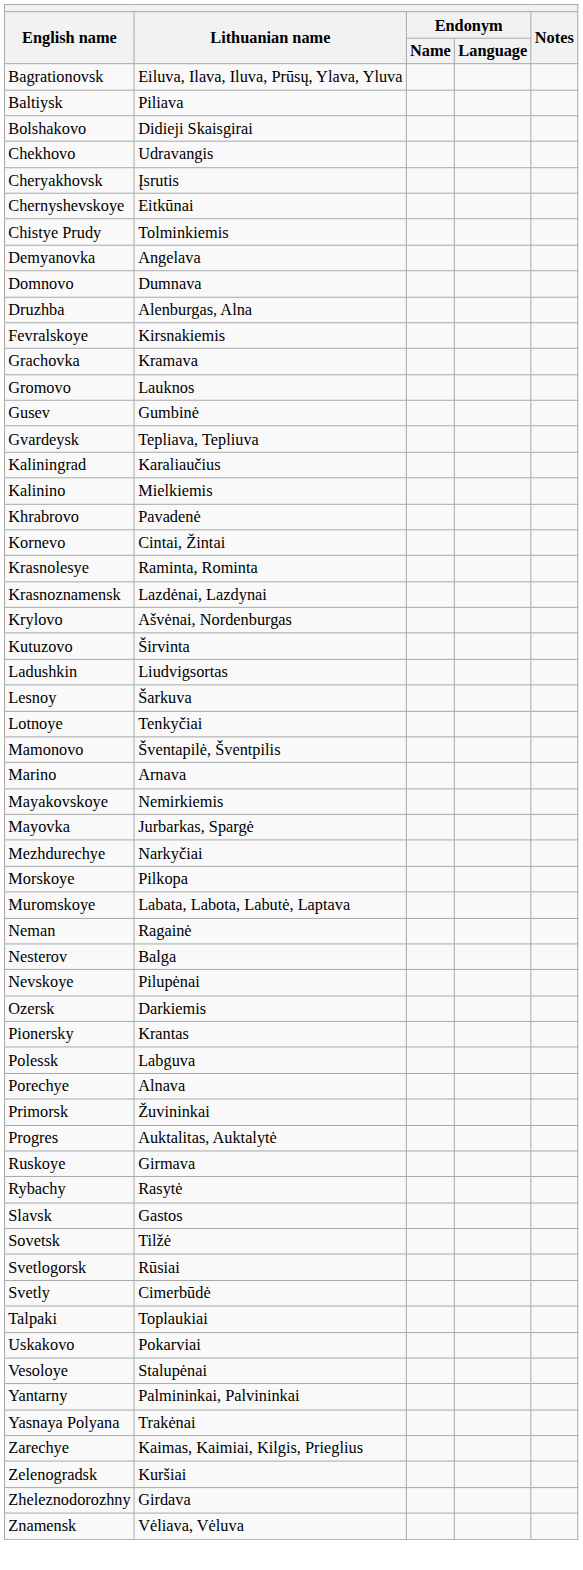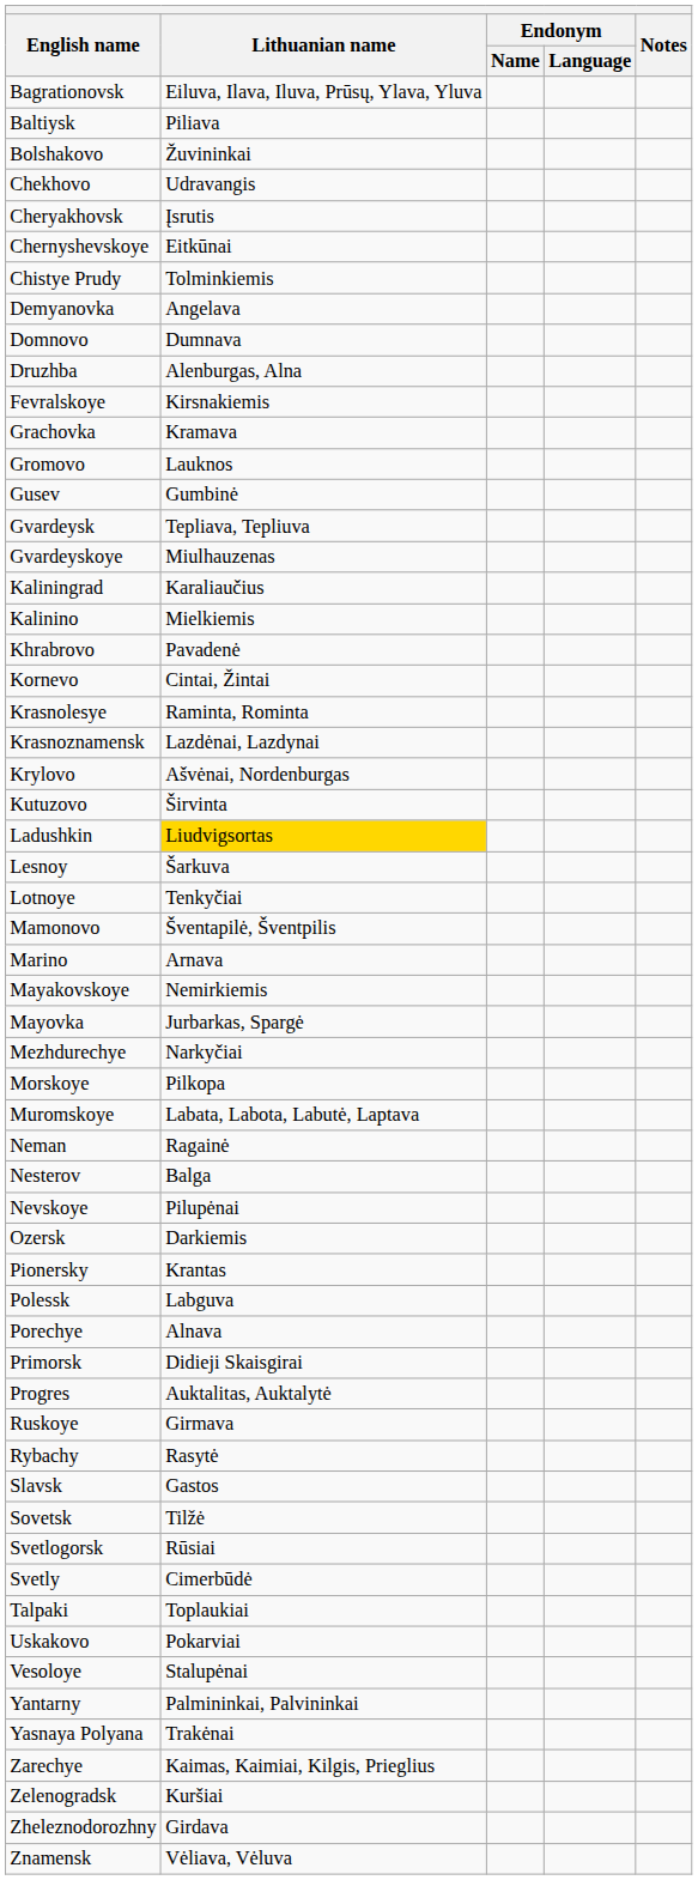Bolshakovo | Lithuanian name: Didieji Skaisgirai -> Žuvininkai
+ row: Gvardeyskoye | Miulhauzenas
Ladushkin | Lithuanian name: no background -> gold background
Primorsk | Lithuanian name: Žuvininkai -> Didieji Skaisgirai
